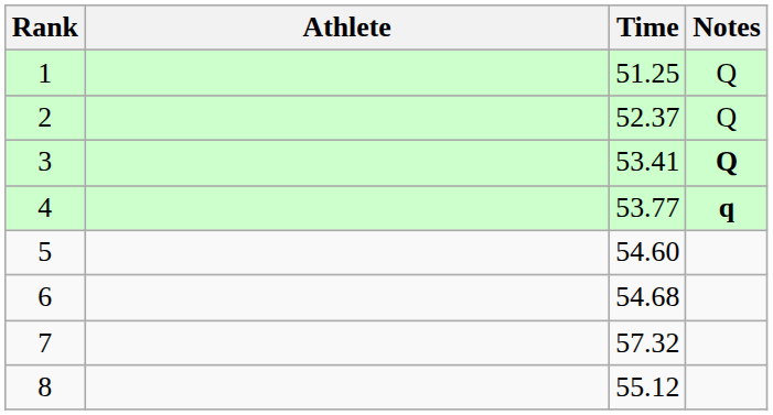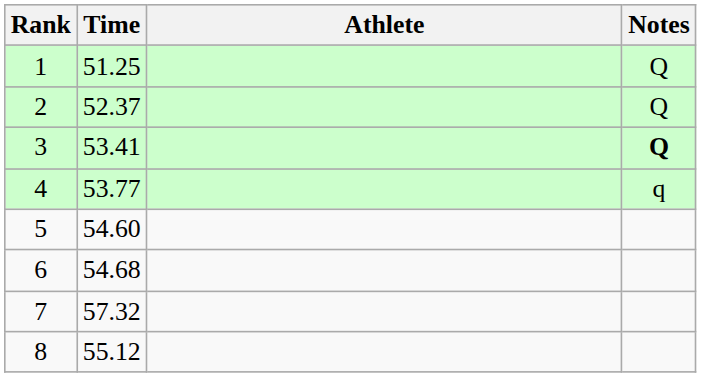columns swapped: Athlete <-> Time
4 | Notes: bold -> normal
